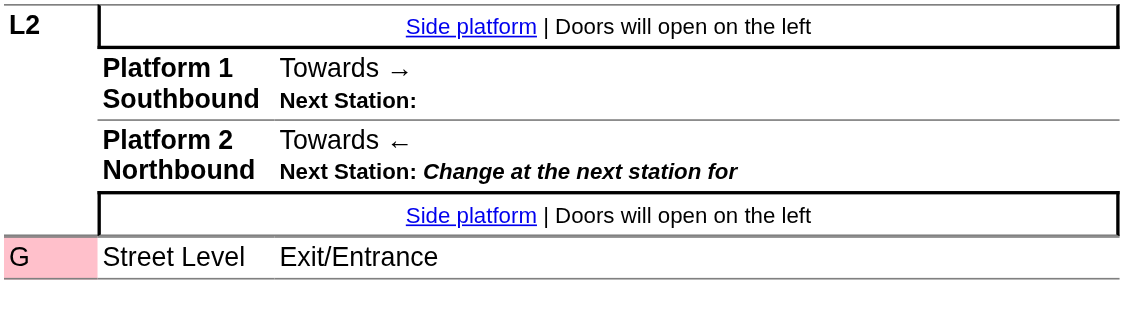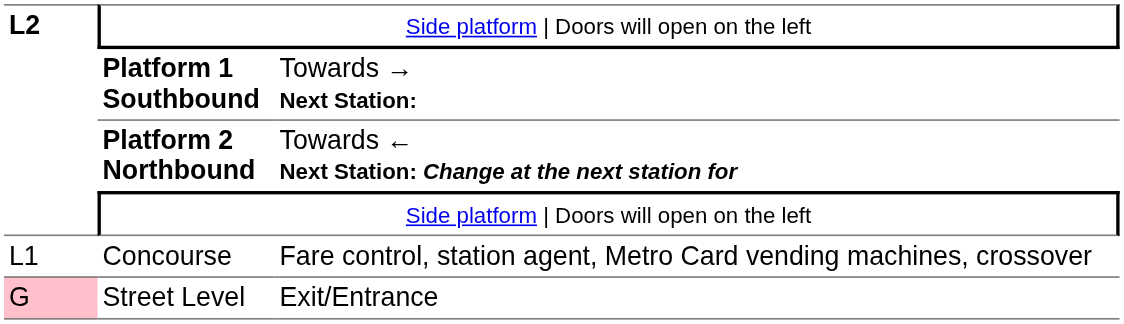+ row: L1 | Concourse | Fare control, station agent, Metro Card vending machines, crossover
